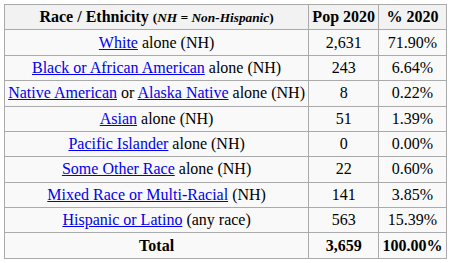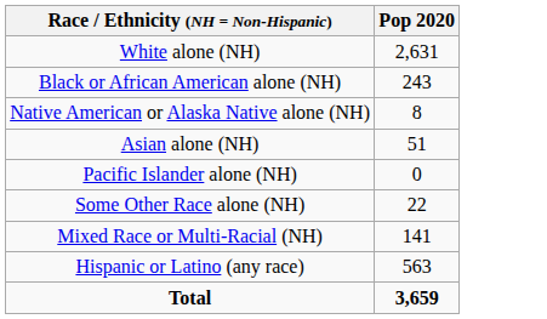- column: % 2020 | 71.90% | 6.64% | 0.22% | 1.39% | 0.00% | 0.60% | 3.85% | 15.39% | 100.00%
